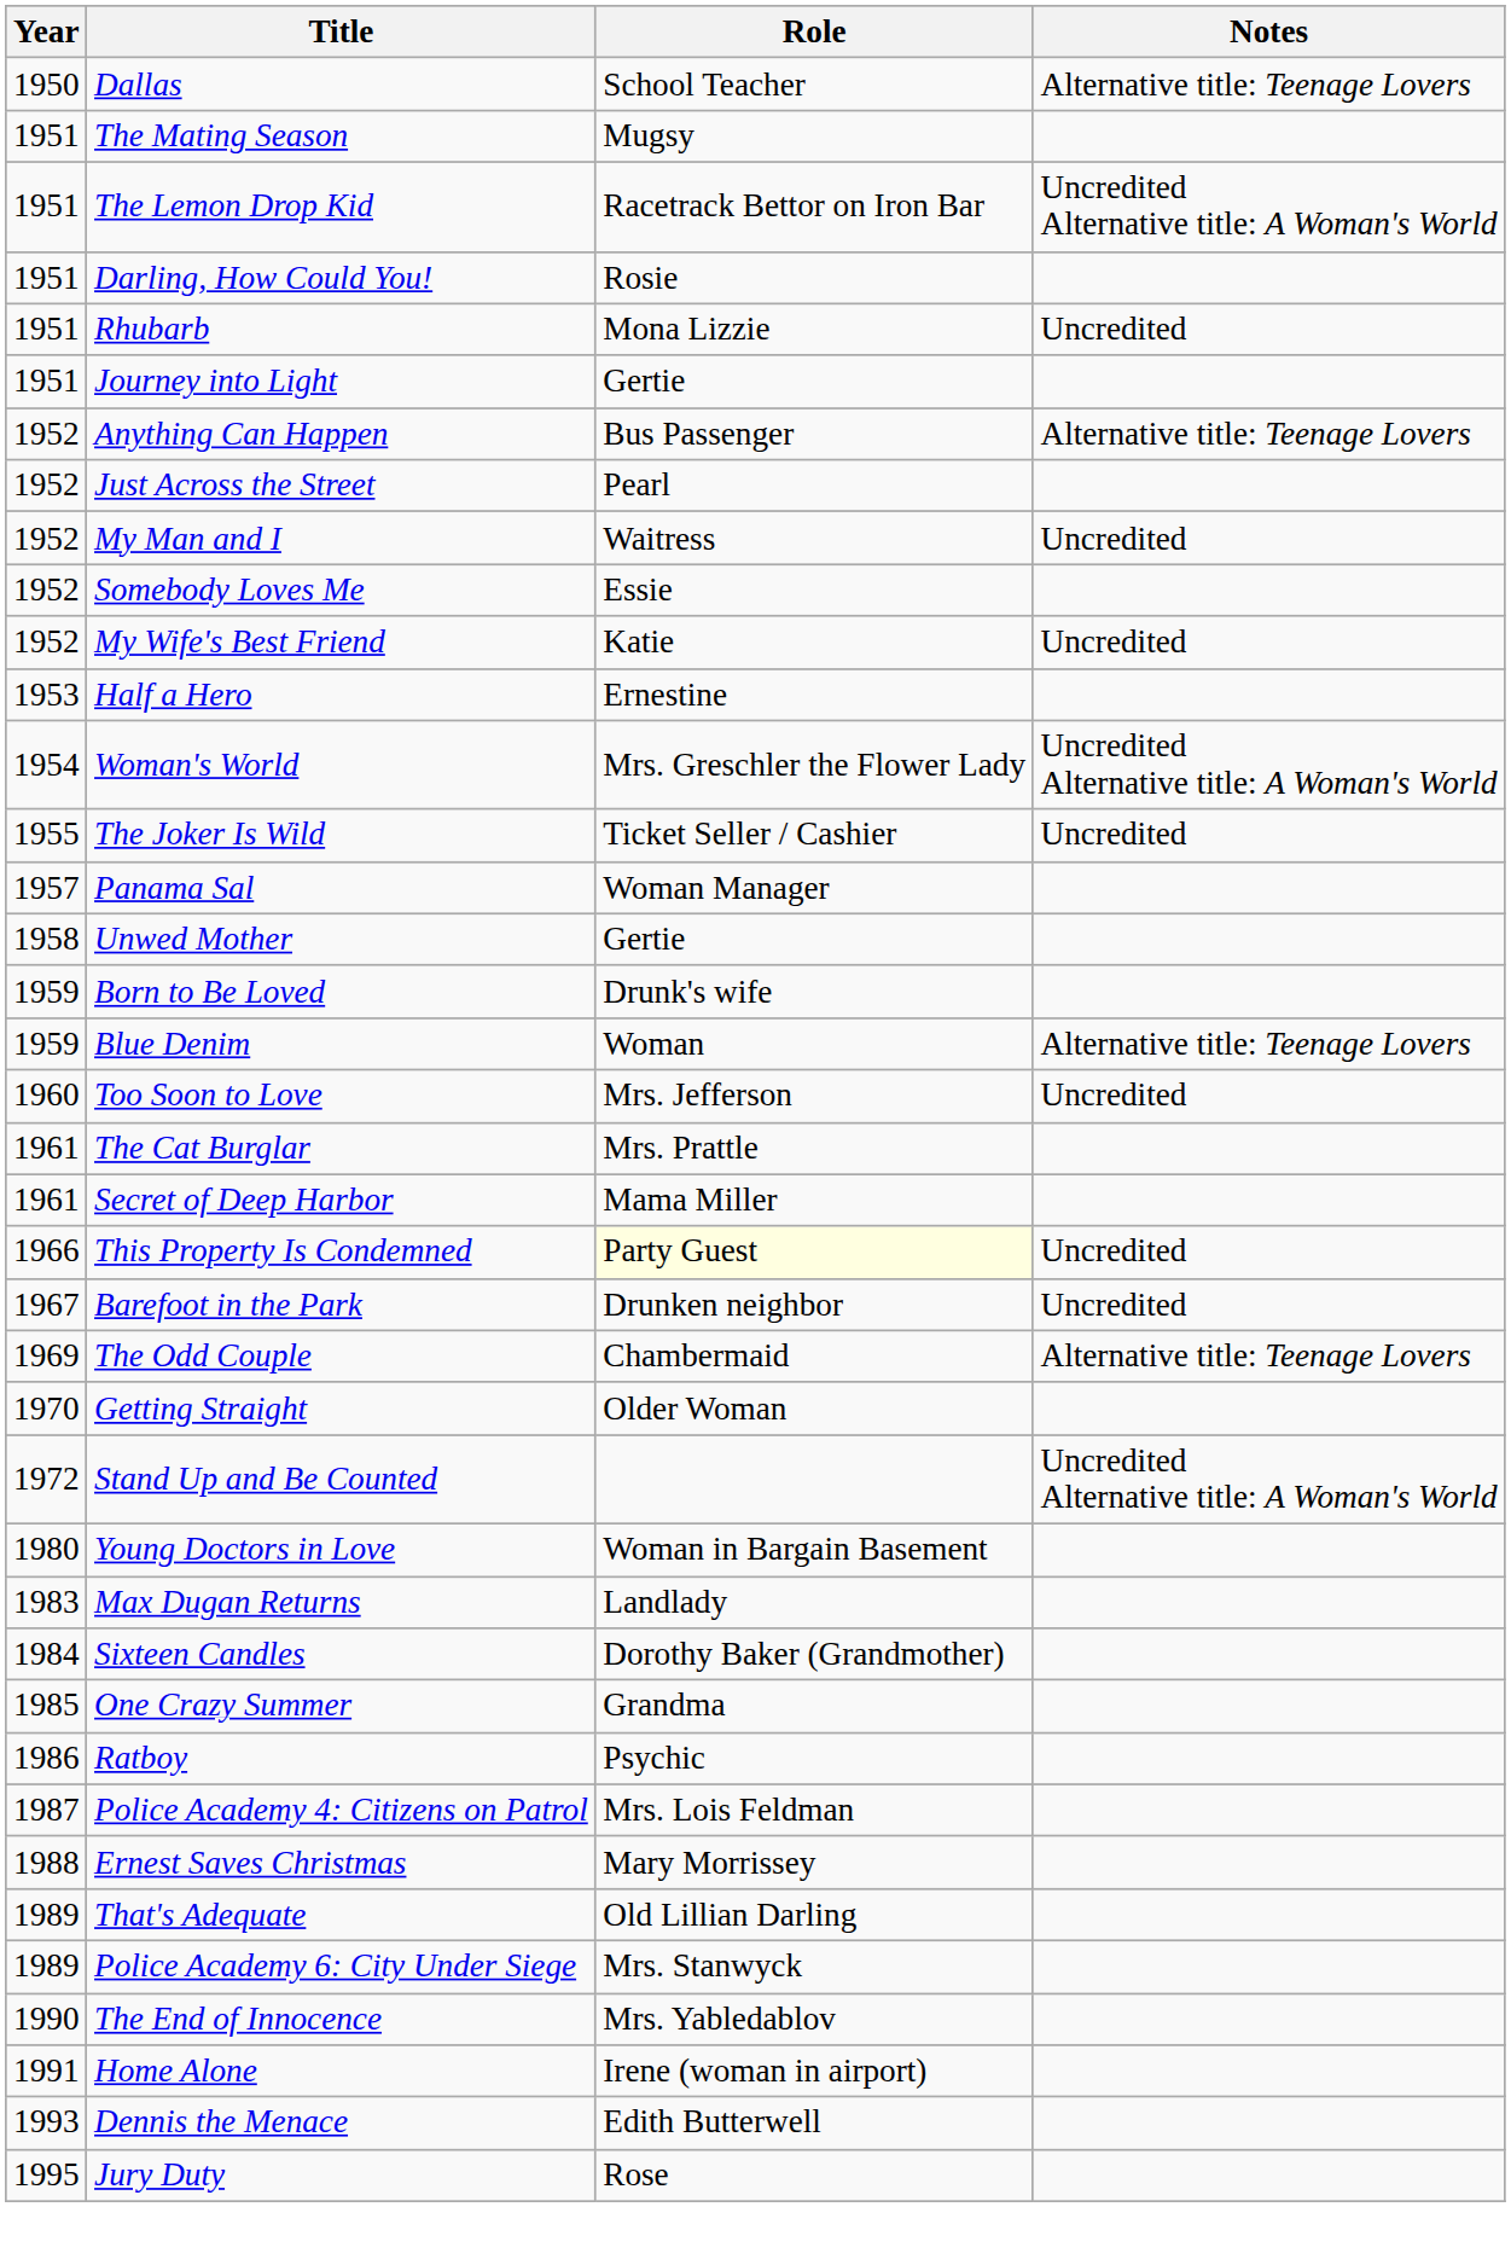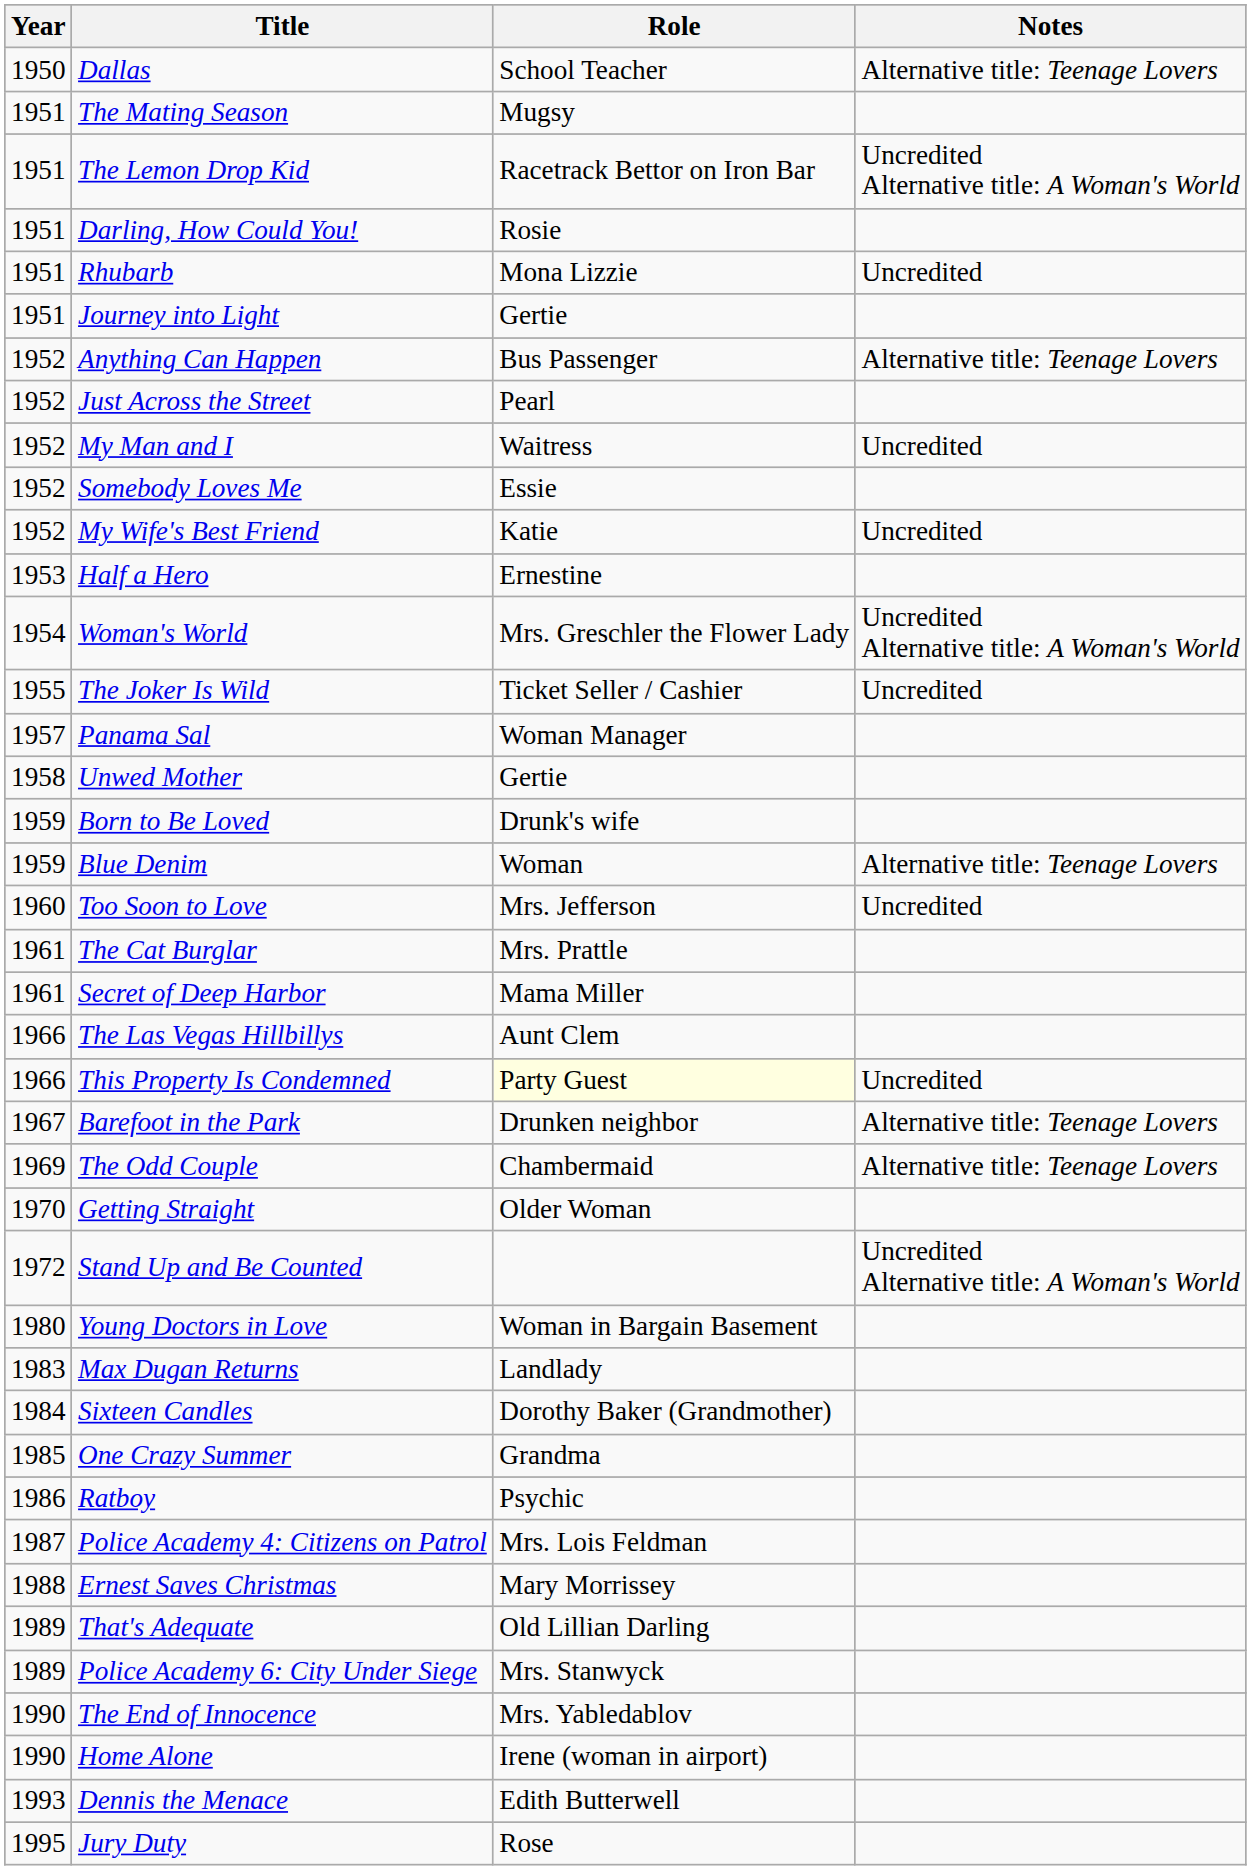+ row: 1966 | The Las Vegas Hillbillys | Aunt Clem
Barefoot in the Park | Notes: Uncredited -> Alternative title: Teenage Lovers
Home Alone | Year: 1991 -> 1990
